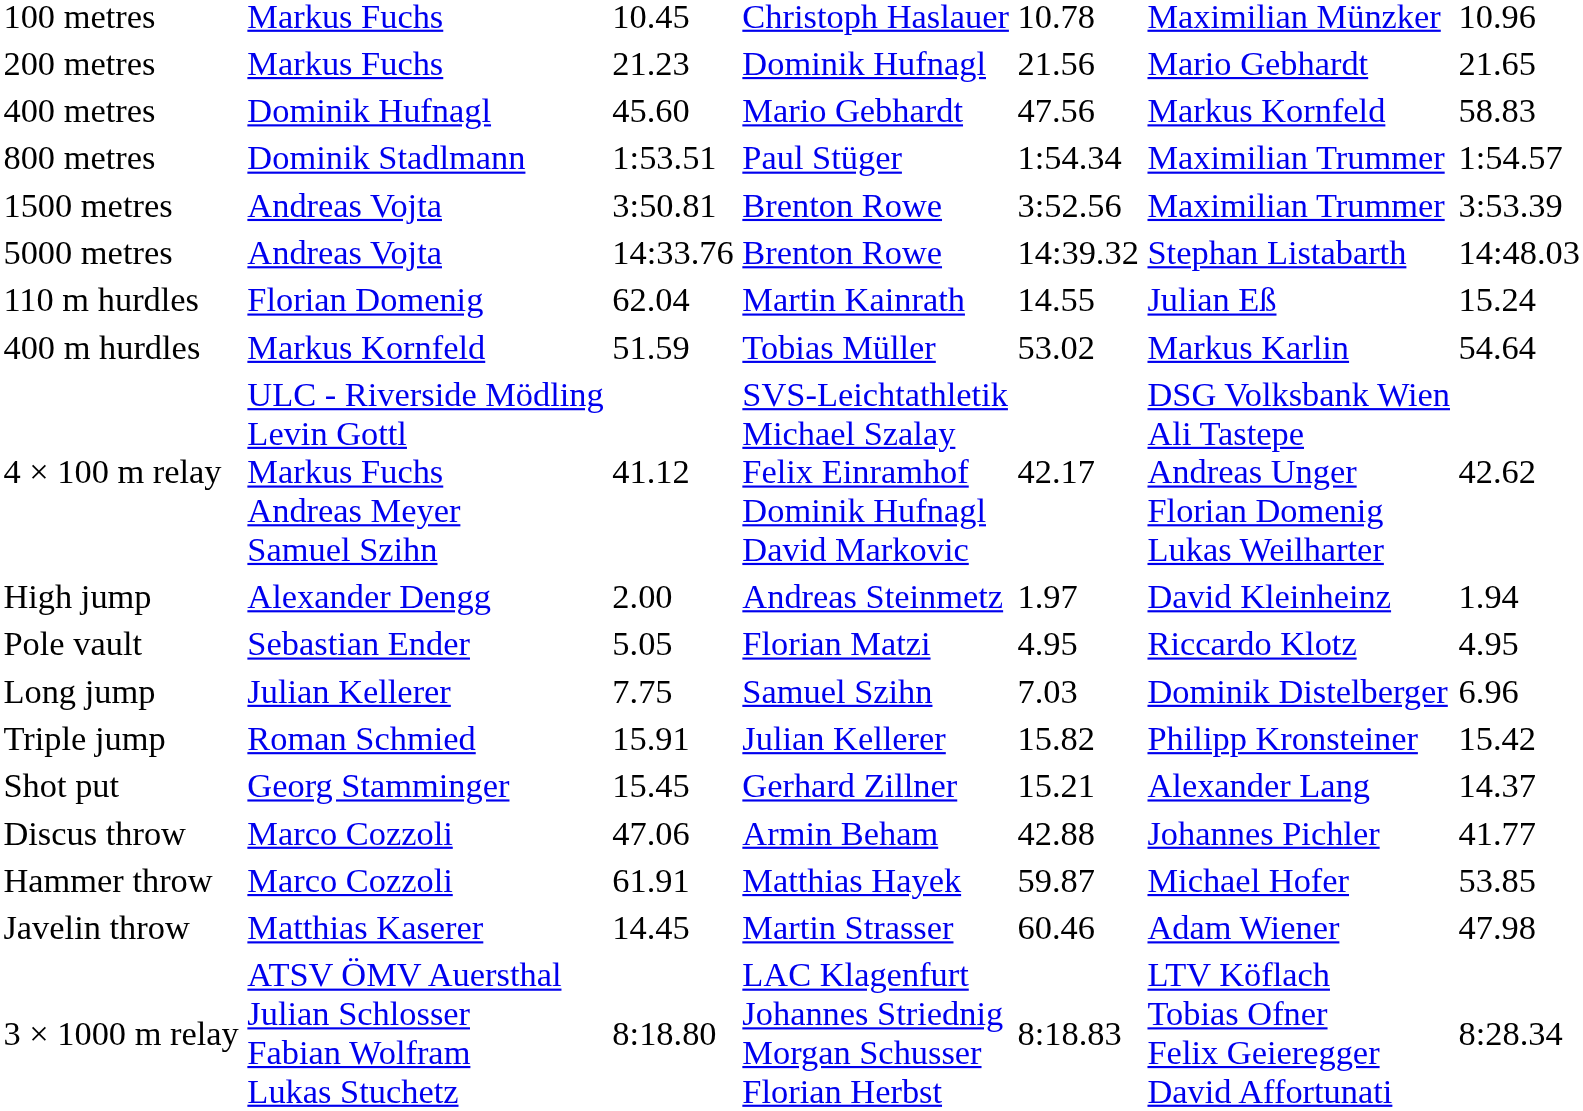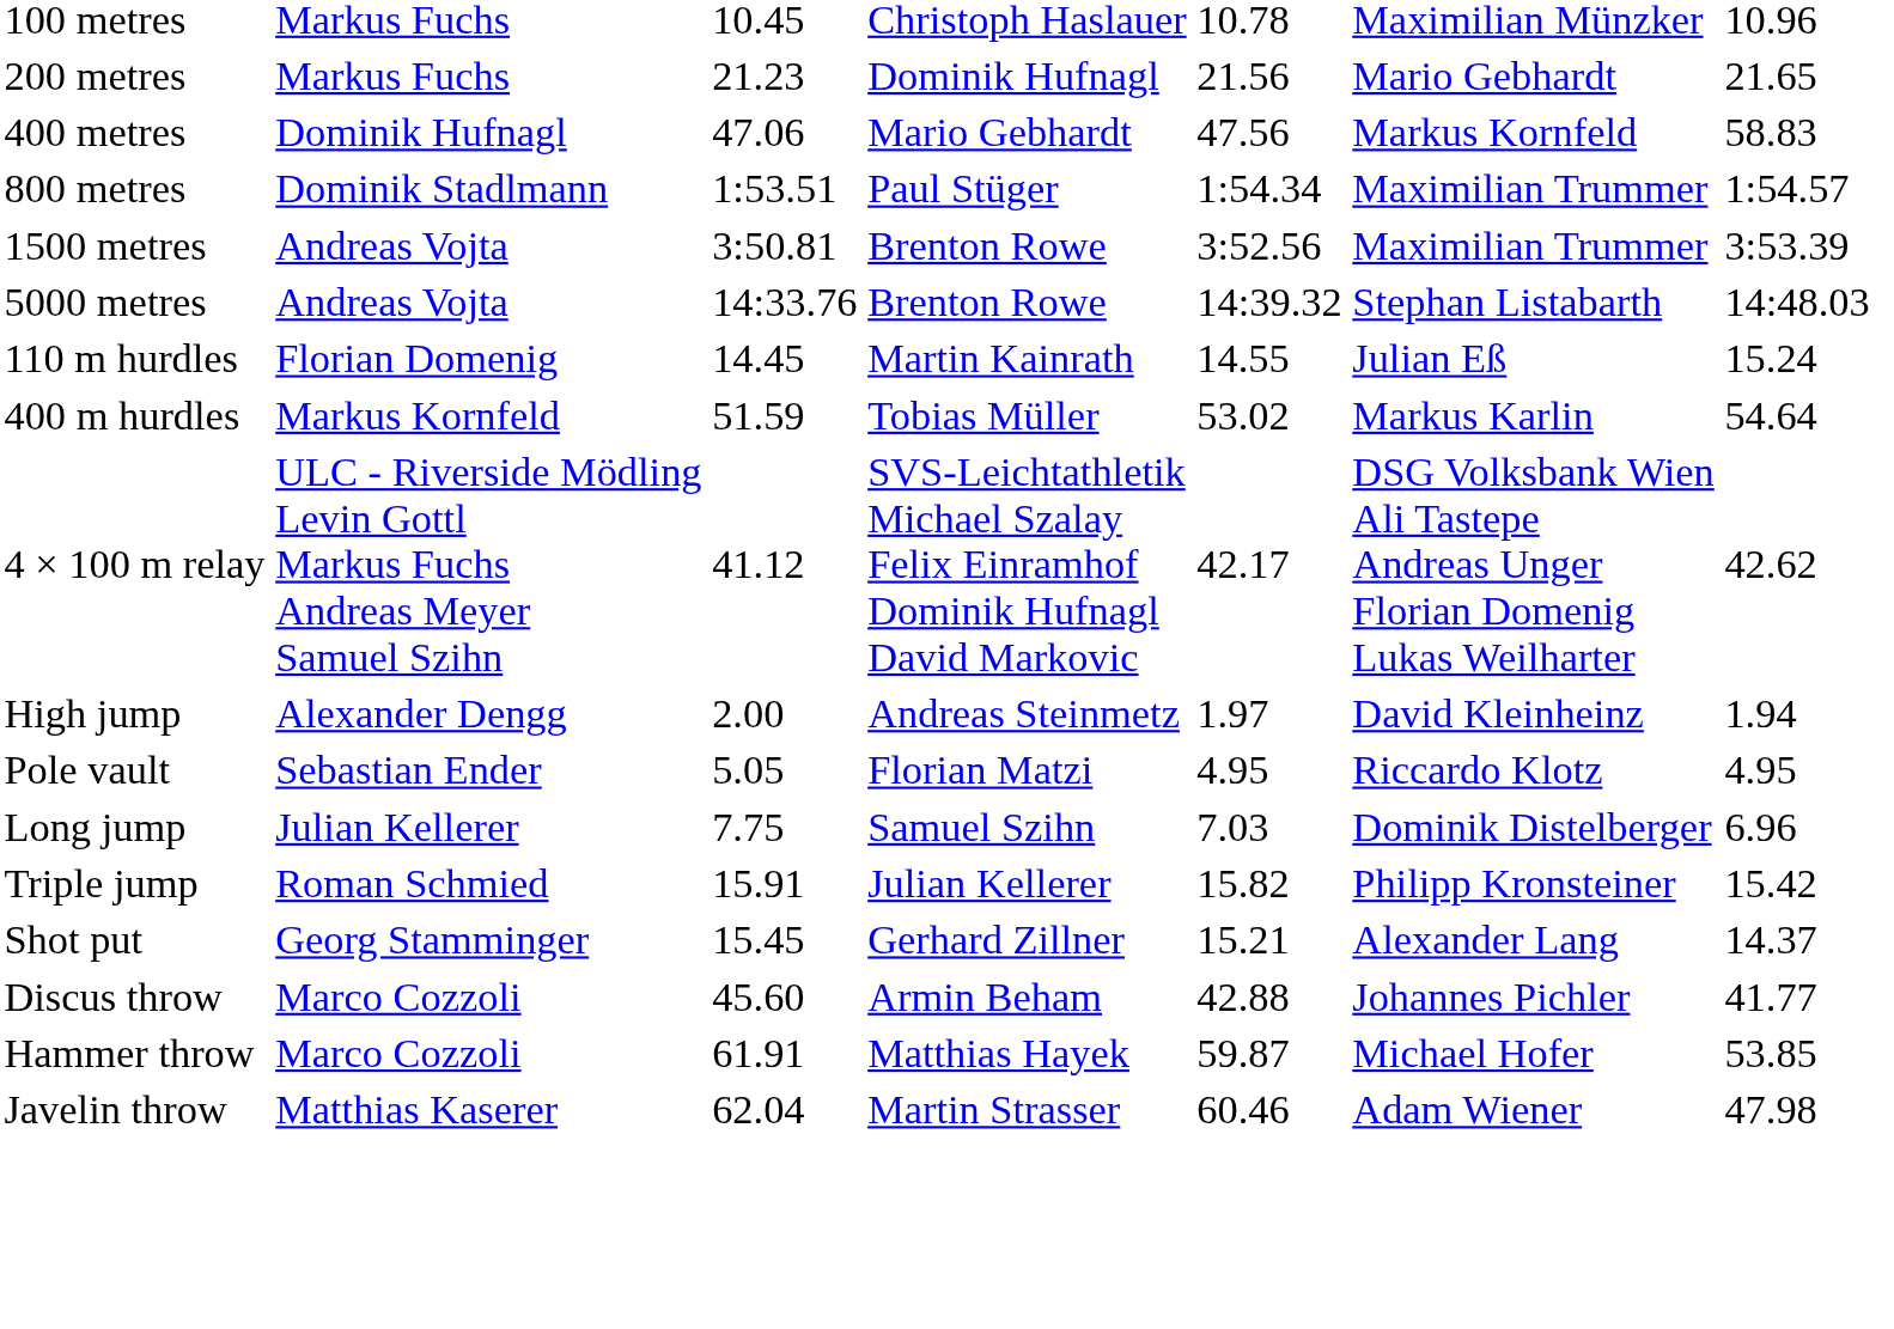400 metres | column 3: 45.60 -> 47.06
110 m hurdles | column 3: 62.04 -> 14.45
Discus throw | column 3: 47.06 -> 45.60
Javelin throw | column 3: 14.45 -> 62.04
- row: 3 × 1000 m relay | ATSV ÖMV Auersthal Julian Schlosser Fabian Wolfram Lukas Stuchetz | 8:18.80 | LAC Klagenfurt Johannes Striednig Morgan Schusser Florian Herbst | 8:18.83 | LTV Köflach Tobias Ofner Felix Geieregger David Affortunati | 8:28.34
